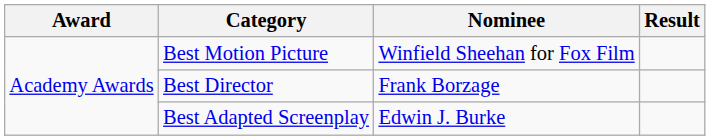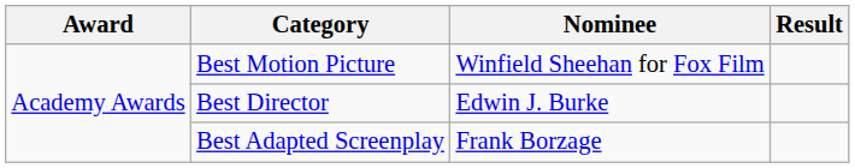Best Director | Nominee: Frank Borzage -> Edwin J. Burke
Best Adapted Screenplay | Nominee: Edwin J. Burke -> Frank Borzage
